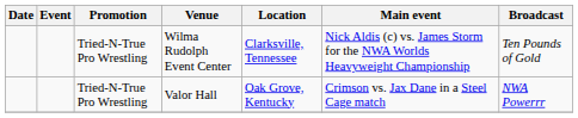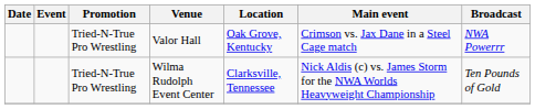rows swapped: Wilma Rudolph Event Center <-> Valor Hall
